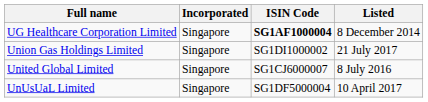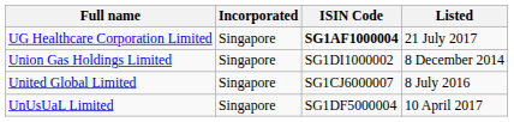UG Healthcare Corporation Limited | Listed: 8 December 2014 -> 21 July 2017
Union Gas Holdings Limited | Listed: 21 July 2017 -> 8 December 2014
